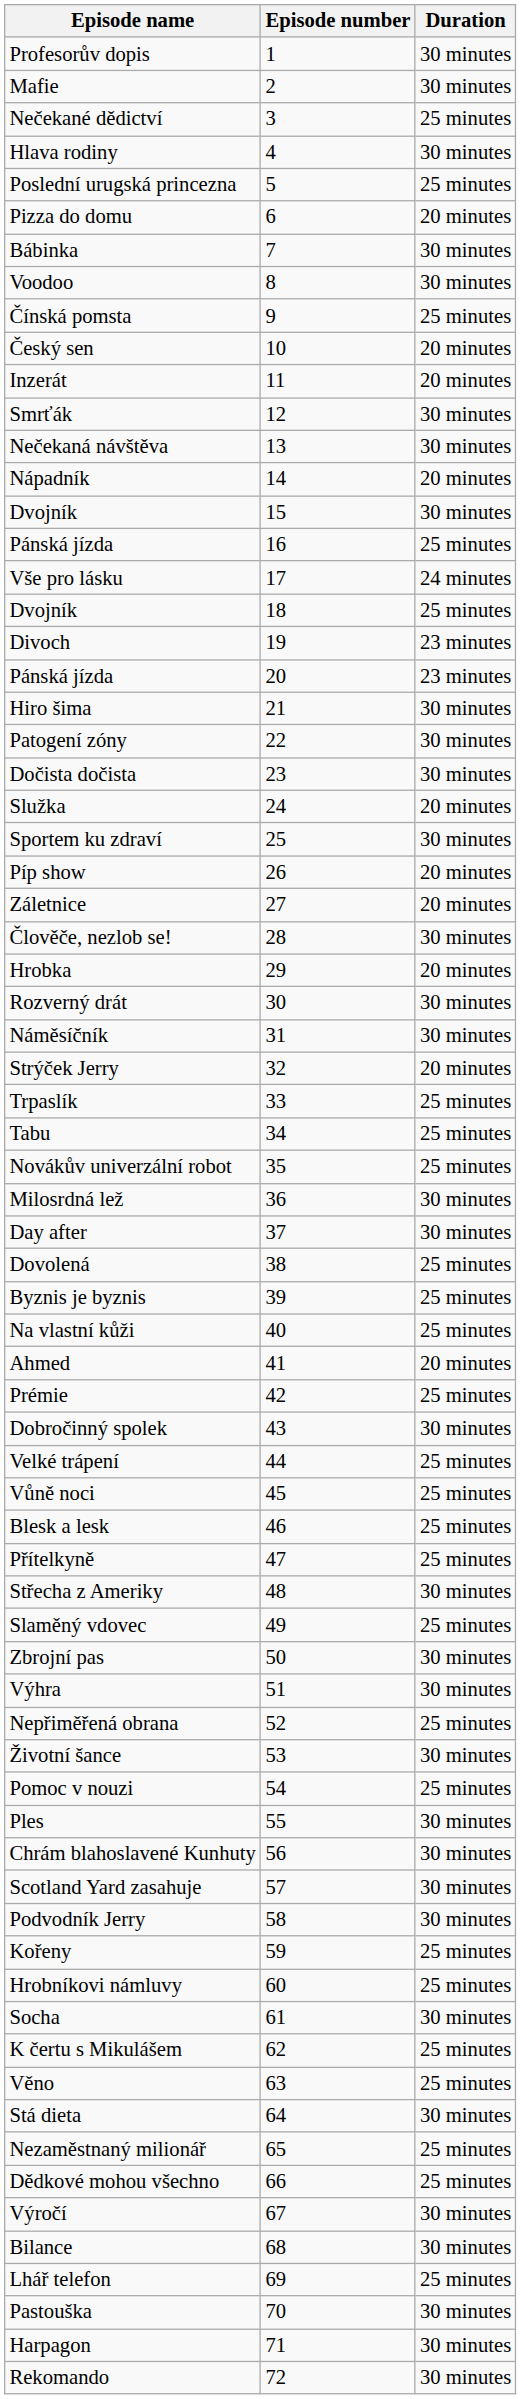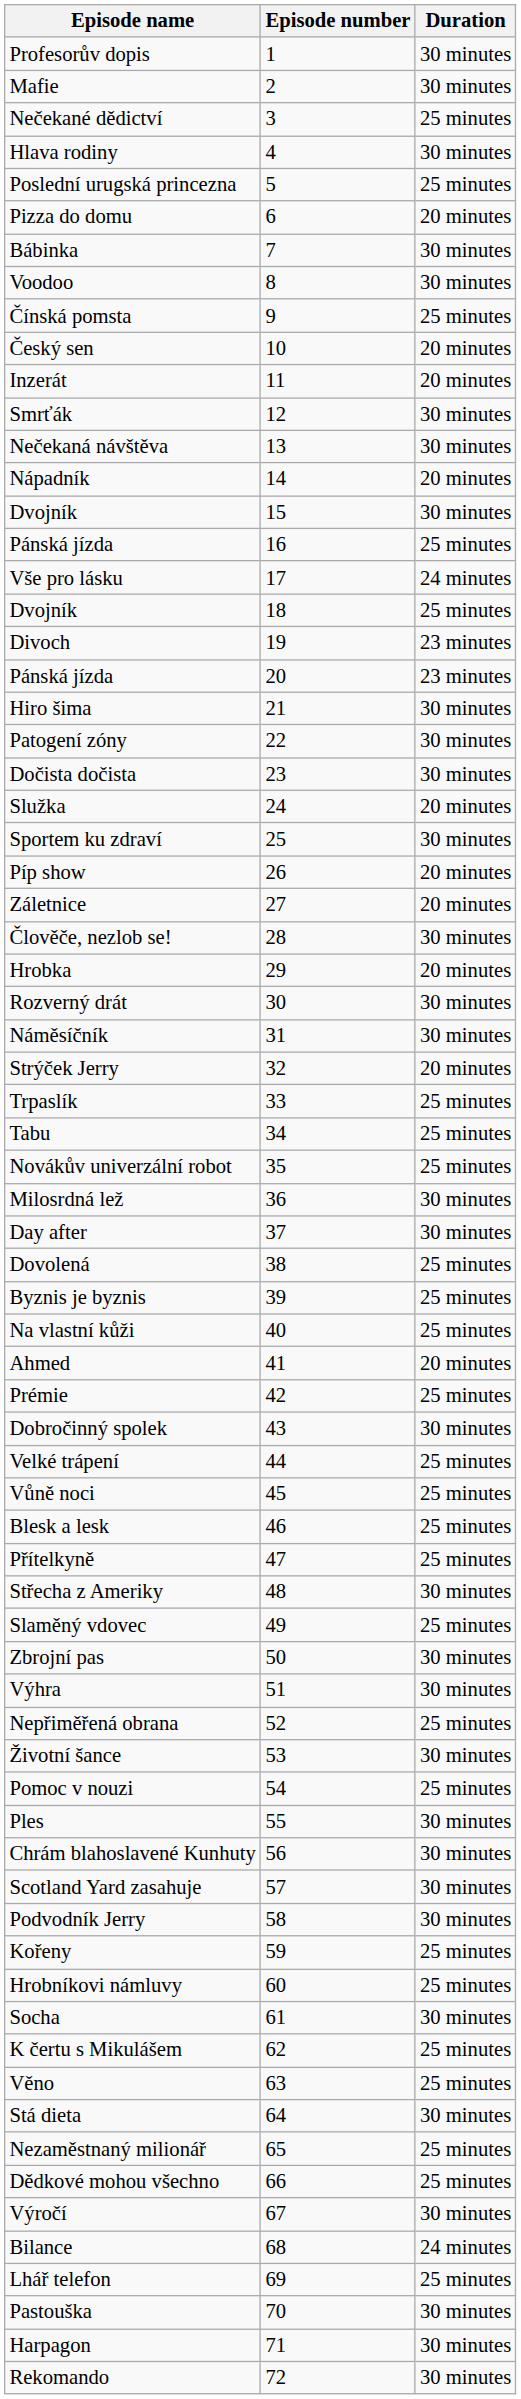Bilance | Duration: 30 minutes -> 24 minutes
